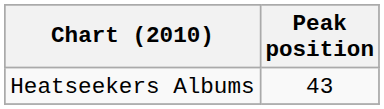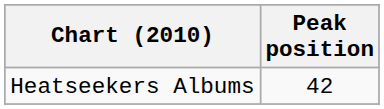Heatseekers Albums | Peak position: 43 -> 42
